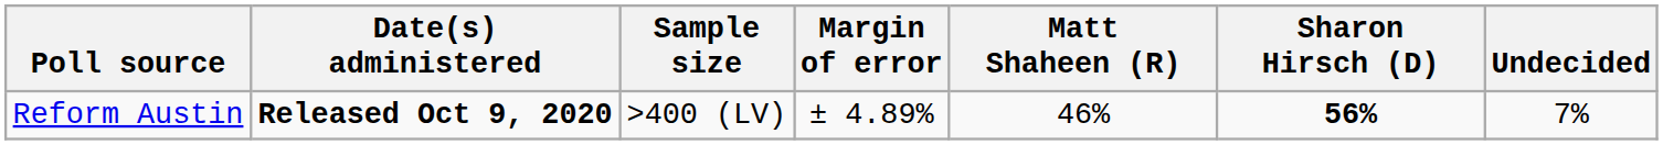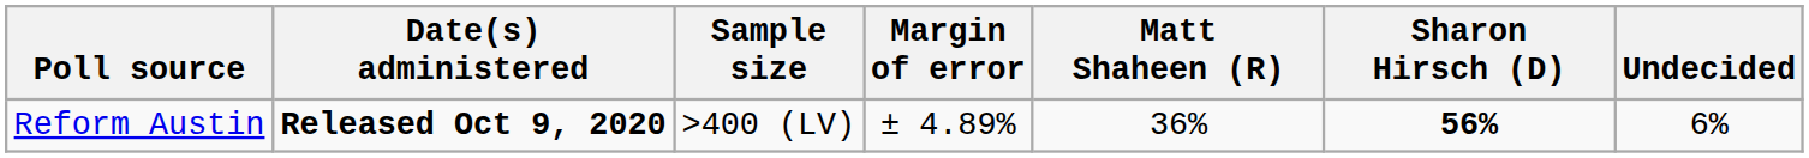Reform Austin | Matt Shaheen (R): 46% -> 36%
Reform Austin | Undecided: 7% -> 6%
